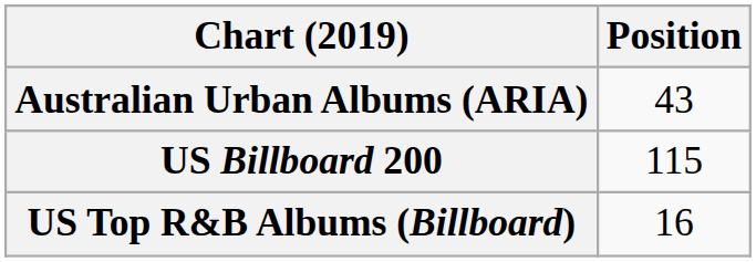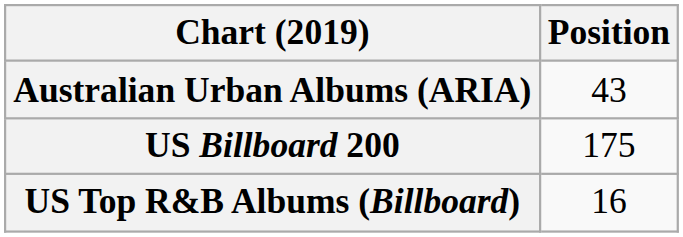US Billboard 200 | Position: 115 -> 175
